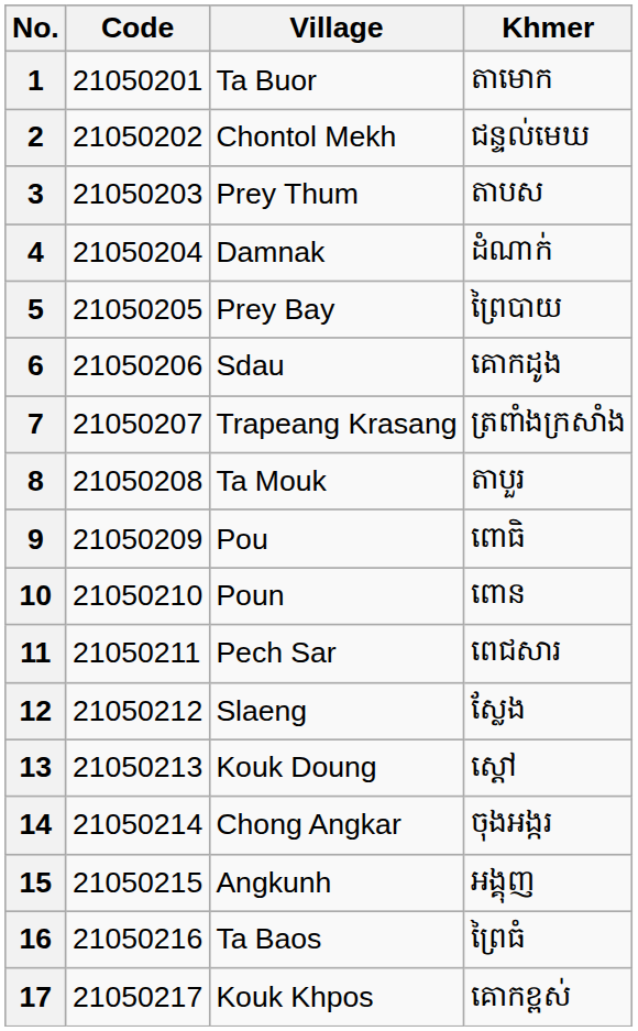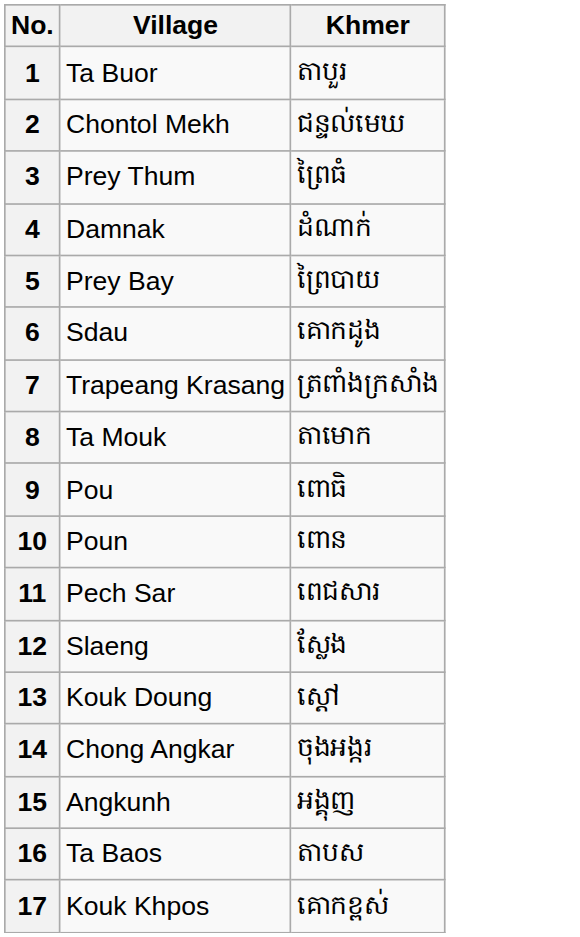- column: Code | 21050201 | 21050202 | 21050203 | 21050204 | 21050205 | 21050206 | 21050207 | 21050208 | 21050209 | 21050210 | 21050211 | 21050212 | 21050213 | 21050214 | 21050215 | 21050216 | 21050217
1 | Khmer: តាមោក -> តាបួរ
3 | Khmer: តាបស -> ព្រៃធំ
8 | Khmer: តាបួរ -> តាមោក
16 | Khmer: ព្រៃធំ -> តាបស
